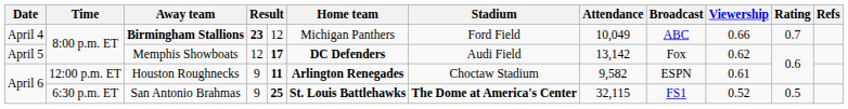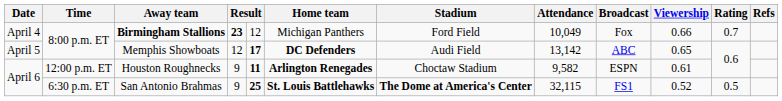Birmingham Stallions | Broadcast: ABC -> Fox
Memphis Showboats | Broadcast: Fox -> ABC
Memphis Showboats | Viewership: 0.62 -> 0.65
